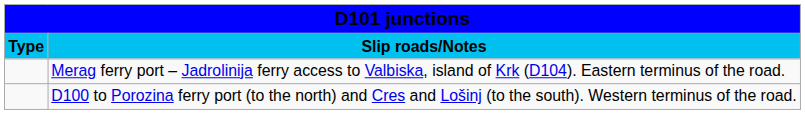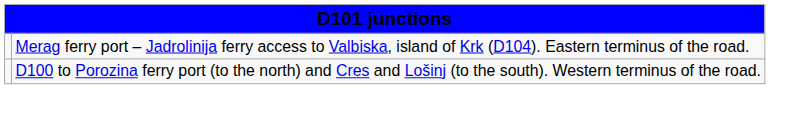- row: Type | Slip roads/Notes
